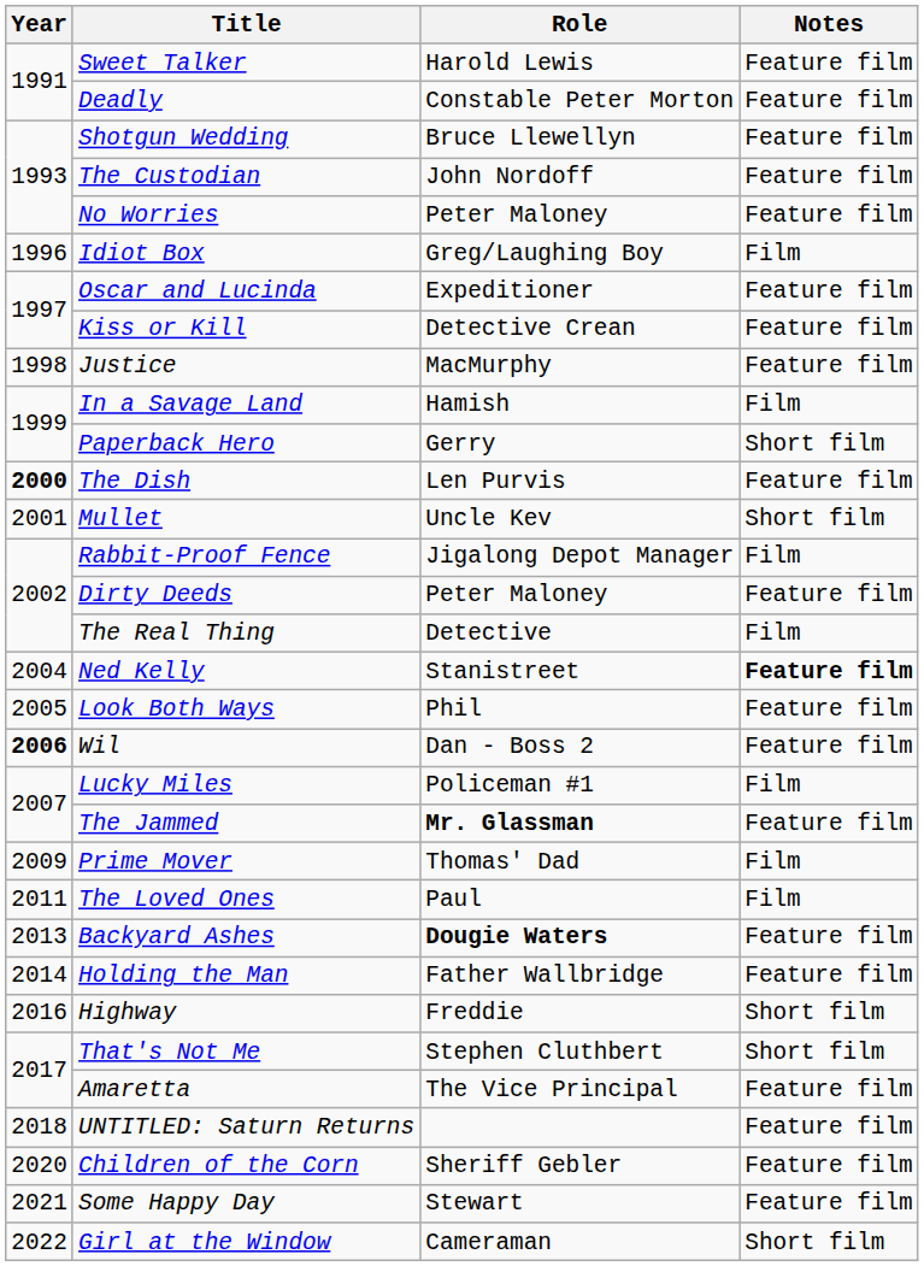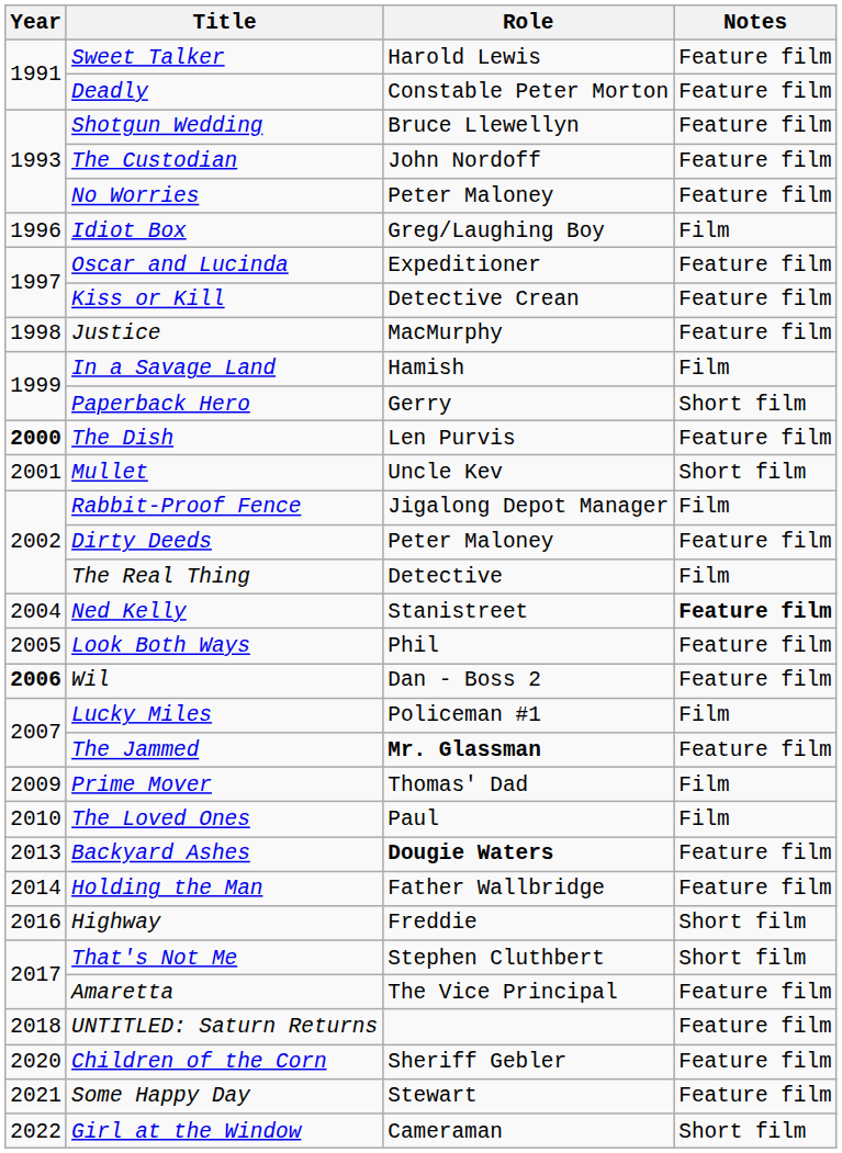The Loved Ones | Year: 2011 -> 2010
